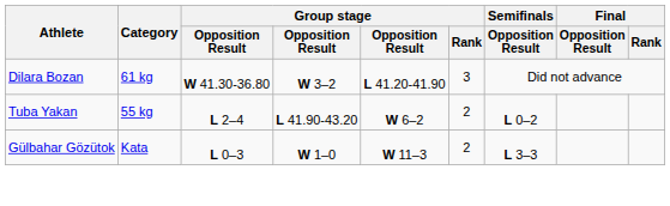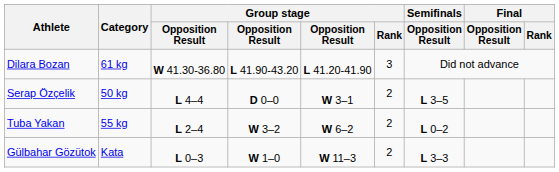Dilara Bozan | column 4: W 3–2 -> L 41.90-43.20
+ row: Serap Özçelik | 50 kg | L 4–4 | D 0–0 | W 3–1 | 2 | L 3–5
Tuba Yakan | column 4: L 41.90-43.20 -> W 3–2
